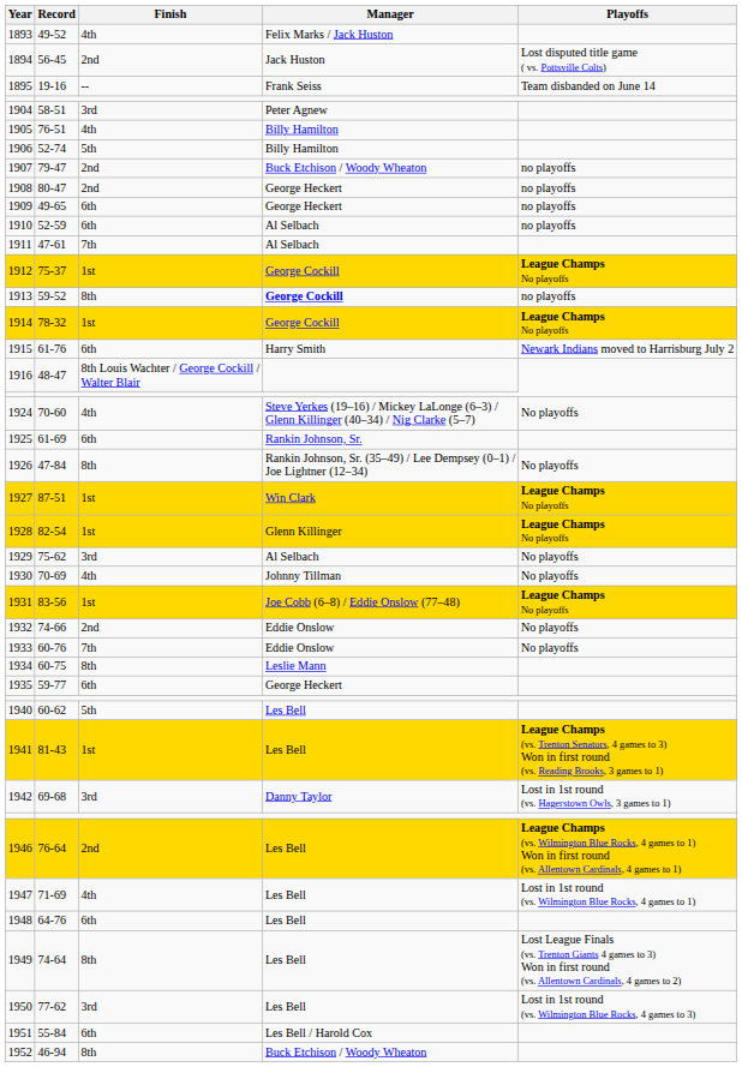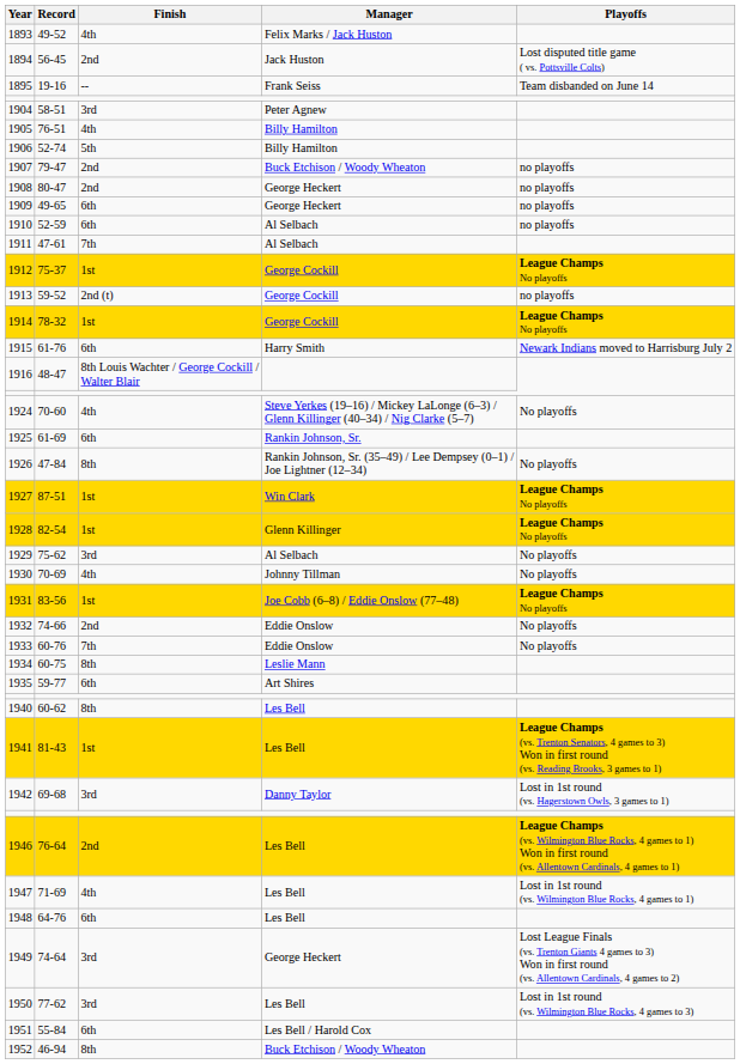1913 | Finish: 8th -> 2nd (t)
1913 | Manager: bold -> normal
1935 | Manager: George Heckert -> Art Shires
1940 | Finish: 5th -> 8th
1949 | Finish: 8th -> 3rd
1949 | Manager: Les Bell -> George Heckert
